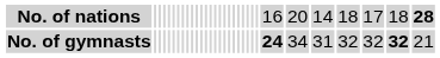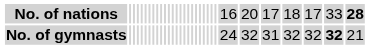No. of nations | column 27: 14 -> 17
No. of nations | column 30: 18 -> 33
No. of gymnasts | column 25: bold -> normal
No. of gymnasts | column 26: 34 -> 32
